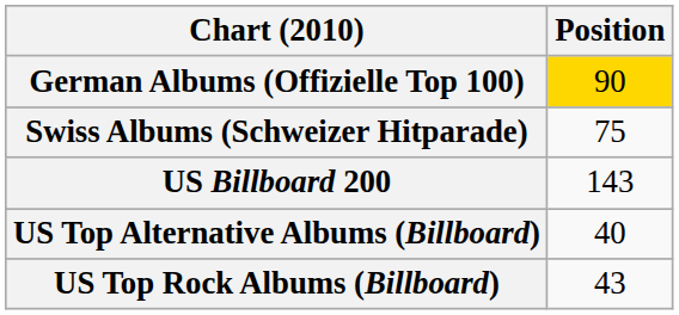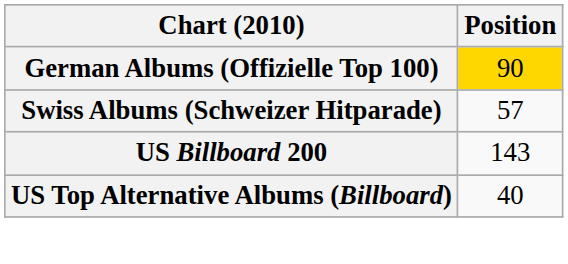Swiss Albums (Schweizer Hitparade) | Position: 75 -> 57
- row: US Top Rock Albums (Billboard) | 43
